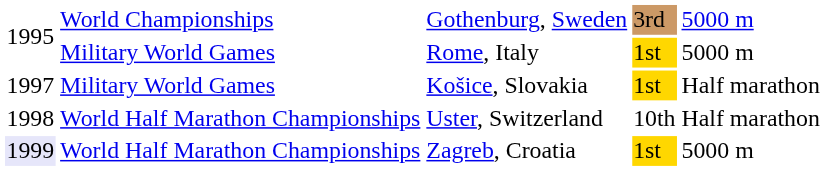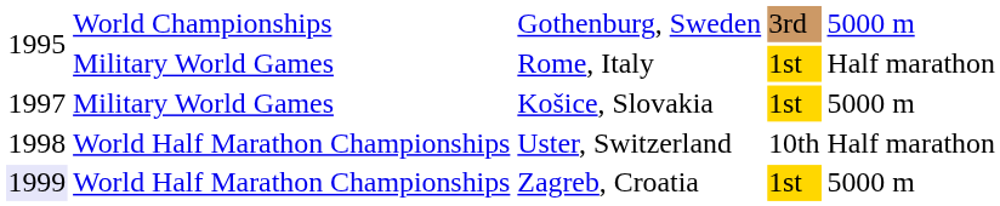Rome, Italy | column 5: 5000 m -> Half marathon
Košice, Slovakia | column 5: Half marathon -> 5000 m
